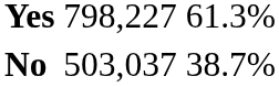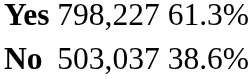No | column 3: 38.7% -> 38.6%
